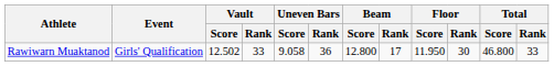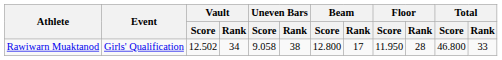Rawiwarn Muaktanod | Vault / Rank: 33 -> 34
Rawiwarn Muaktanod | Uneven Bars / Rank: 36 -> 38
Rawiwarn Muaktanod | Floor / Rank: 30 -> 28
